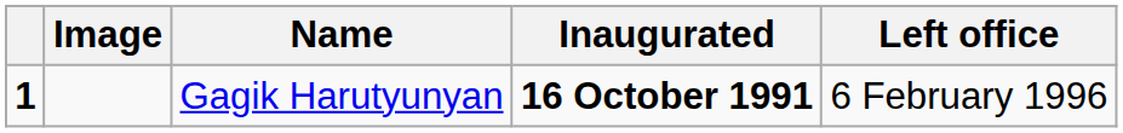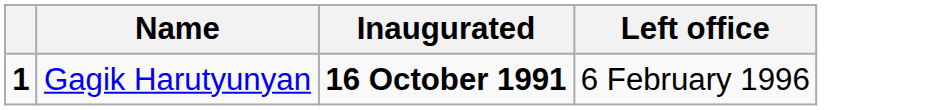- column: Image
